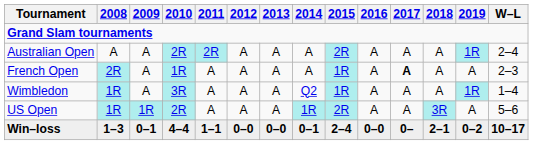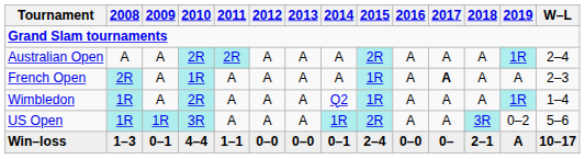Wimbledon | 2010: 3R -> 2R
US Open | 2010: 2R -> 3R
US Open | 2019: A -> 0–2
Win–loss | 2019: 0–2 -> A
